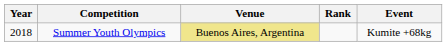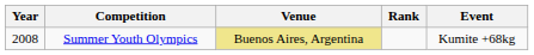Summer Youth Olympics | Year: 2018 -> 2008
